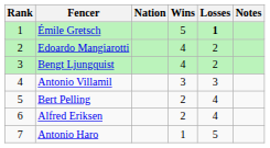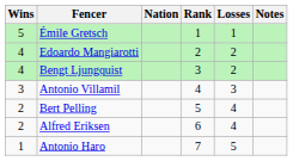columns swapped: Rank <-> Wins
Émile Gretsch | Losses: bold -> normal
